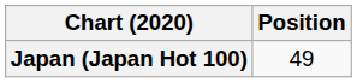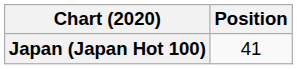Japan (Japan Hot 100) | Position: 49 -> 41
